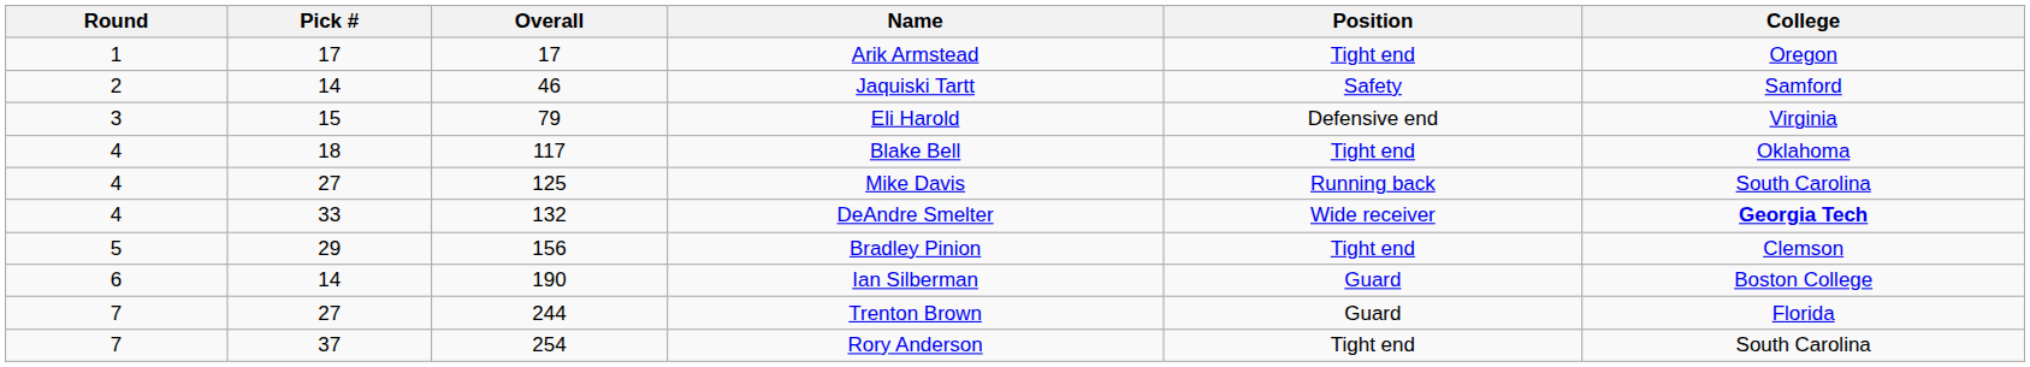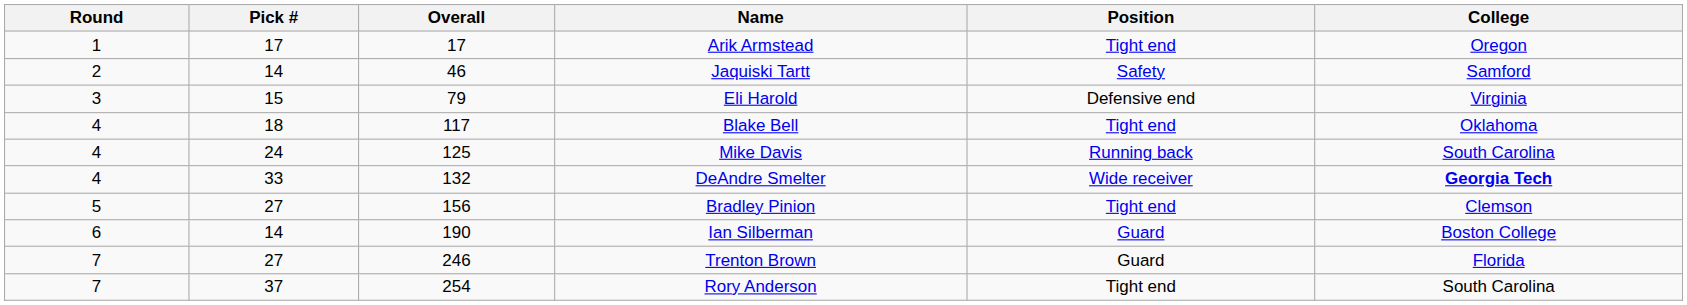Mike Davis | Pick #: 27 -> 24
Bradley Pinion | Pick #: 29 -> 27
Trenton Brown | Overall: 244 -> 246
